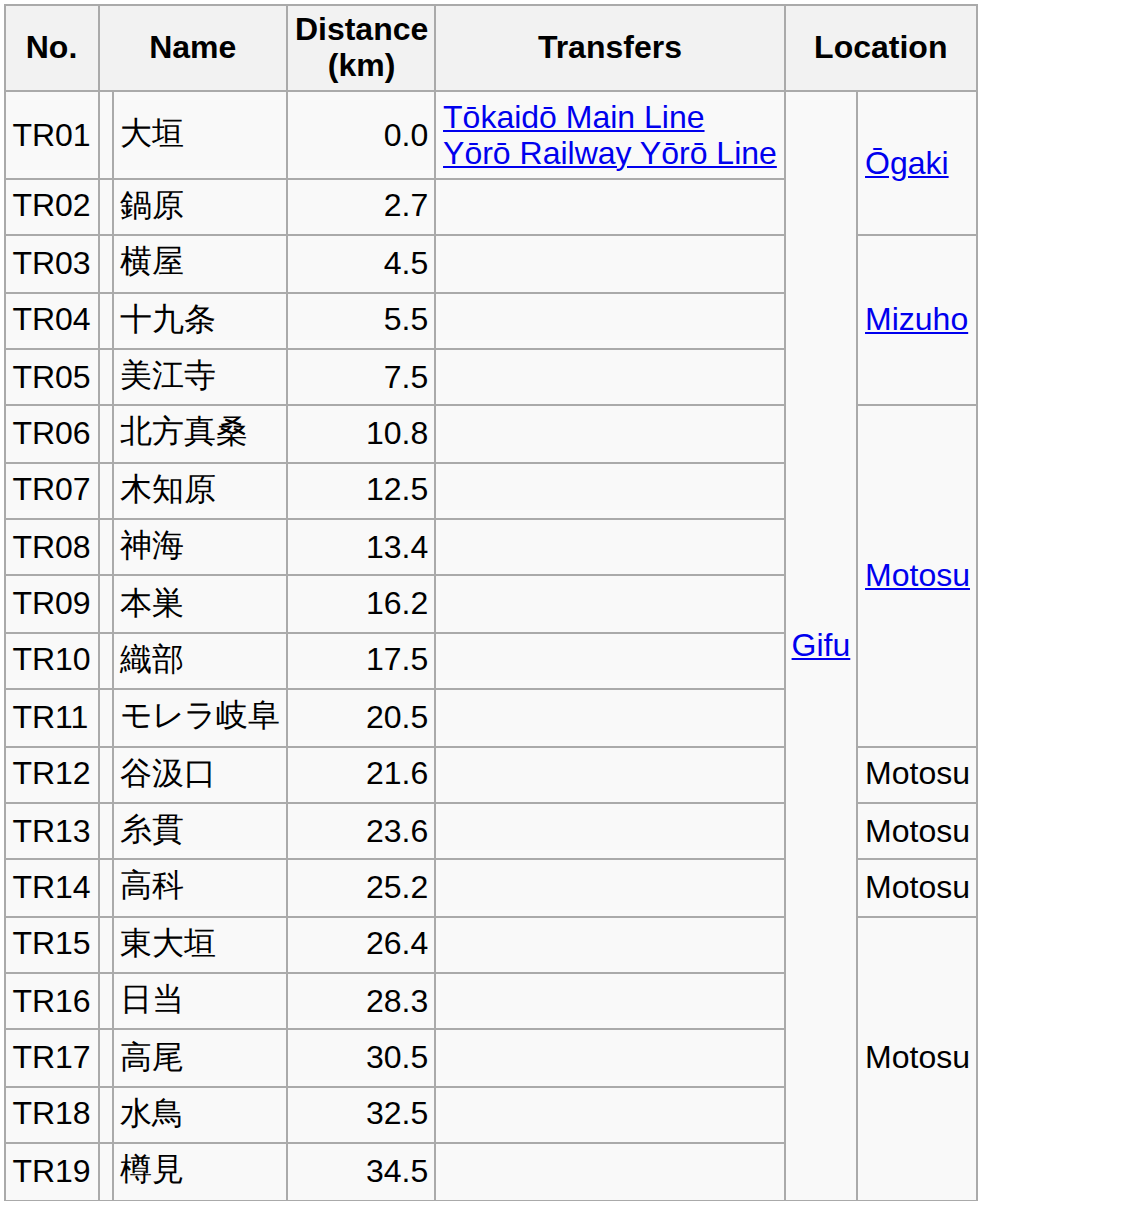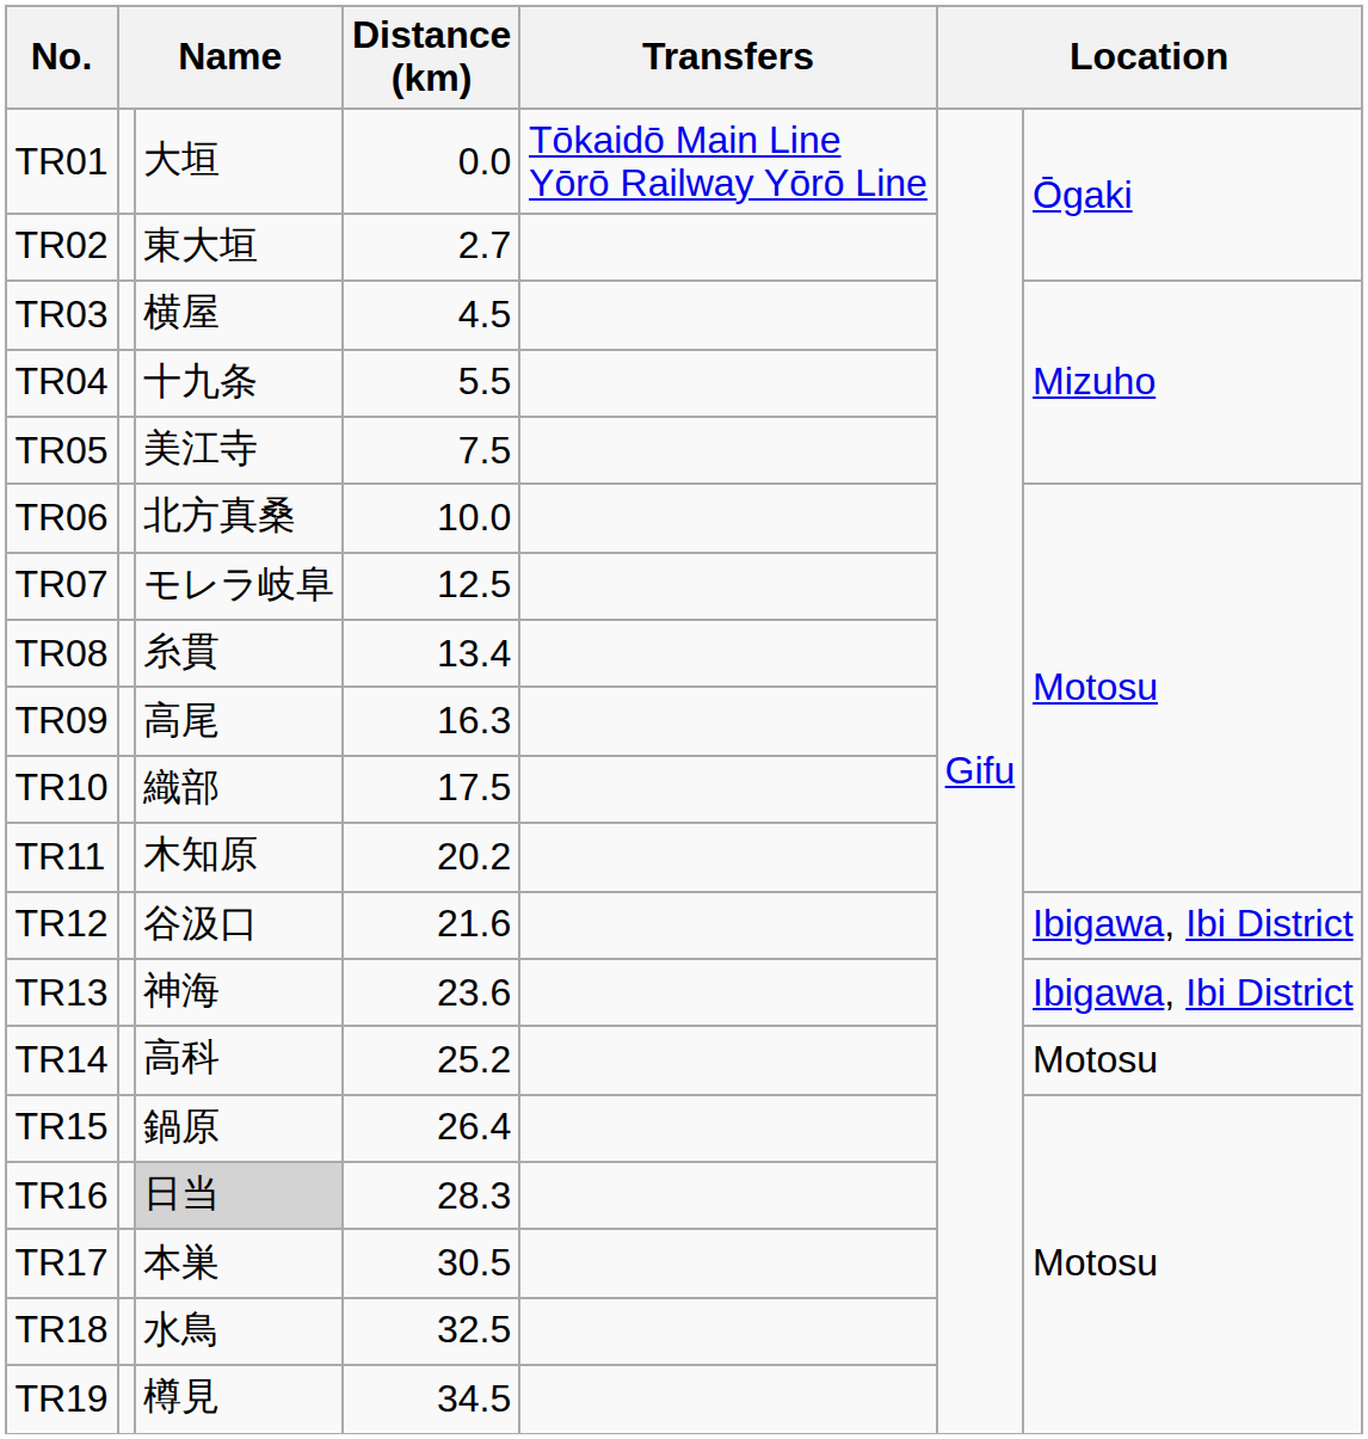TR02 | column 3: 鍋原 -> 東大垣
TR06 | Distance (km): 10.8 -> 10.0
TR07 | column 3: 木知原 -> モレラ岐阜
TR08 | column 3: 神海 -> 糸貫
TR09 | column 3: 本巣 -> 高尾
TR09 | Distance (km): 16.2 -> 16.3
TR11 | column 3: モレラ岐阜 -> 木知原
TR11 | Distance (km): 20.5 -> 20.2
TR12 | column 7: Motosu -> Ibigawa, Ibi District
TR13 | column 3: 糸貫 -> 神海
TR13 | column 7: Motosu -> Ibigawa, Ibi District
TR15 | column 3: 東大垣 -> 鍋原
TR16 | column 3: no background -> lightgrey background
TR17 | column 3: 高尾 -> 本巣
